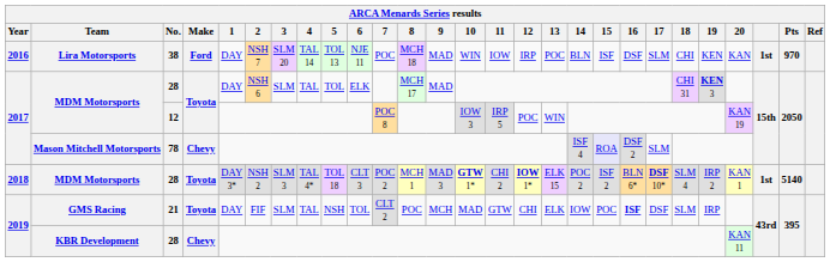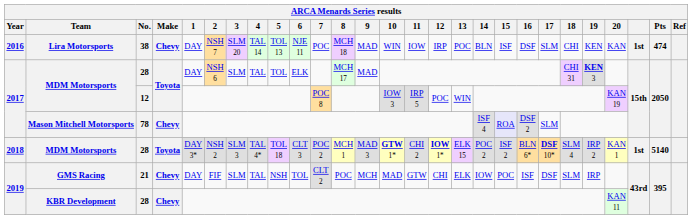Lira Motorsports | Make: Ford -> Chevy
Lira Motorsports | Pts: 970 -> 474
GMS Racing | Make: Toyota -> Chevy
GMS Racing | 16: bold -> normal
